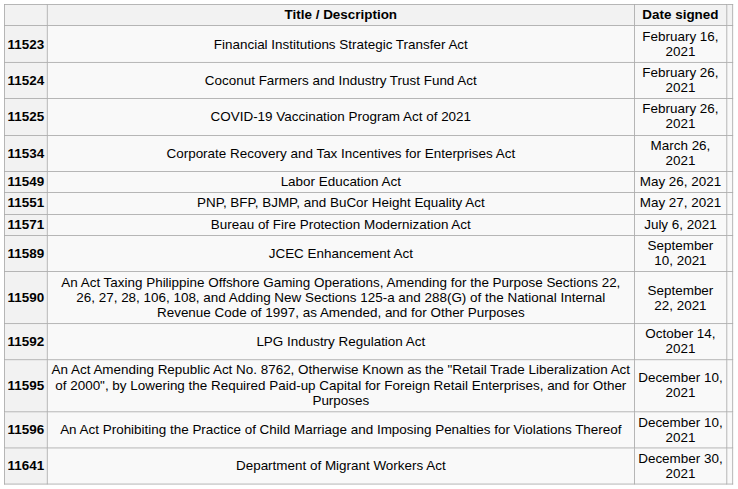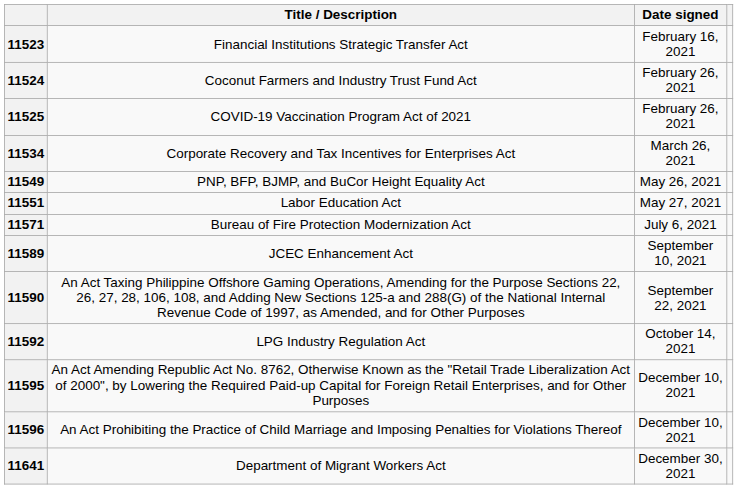11549 | Title / Description: Labor Education Act -> PNP, BFP, BJMP, and BuCor Height Equality Act
11551 | Title / Description: PNP, BFP, BJMP, and BuCor Height Equality Act -> Labor Education Act
